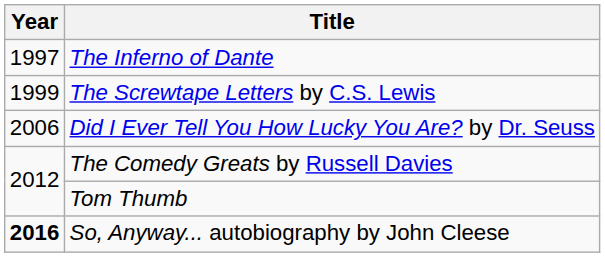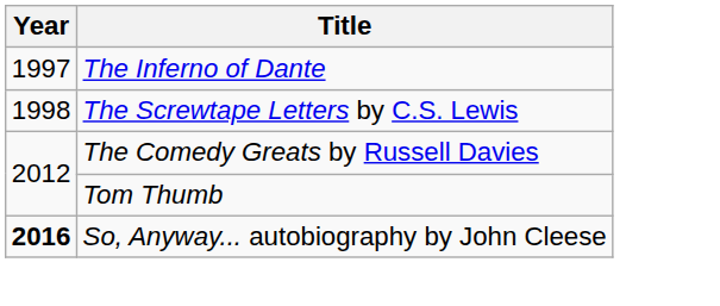The Screwtape Letters by C.S. Lewis | Year: 1999 -> 1998
- row: 2006 | Did I Ever Tell You How Lucky You Are? by Dr. Seuss
